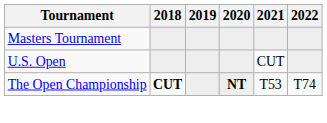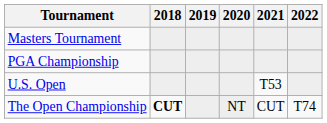+ row: PGA Championship
U.S. Open | 2021: CUT -> T53
The Open Championship | 2020: bold -> normal
The Open Championship | 2021: T53 -> CUT
